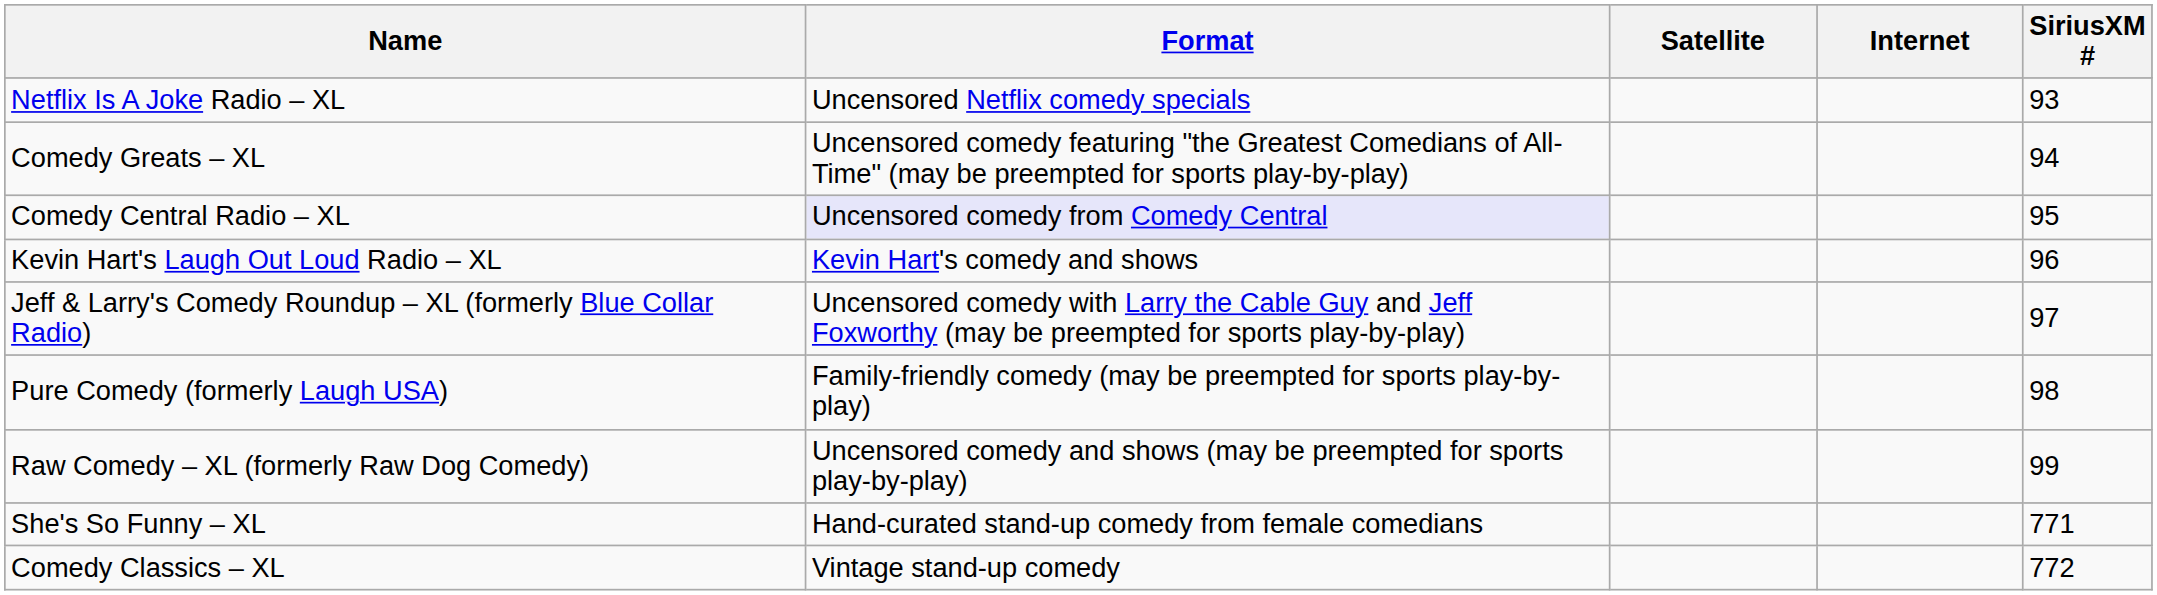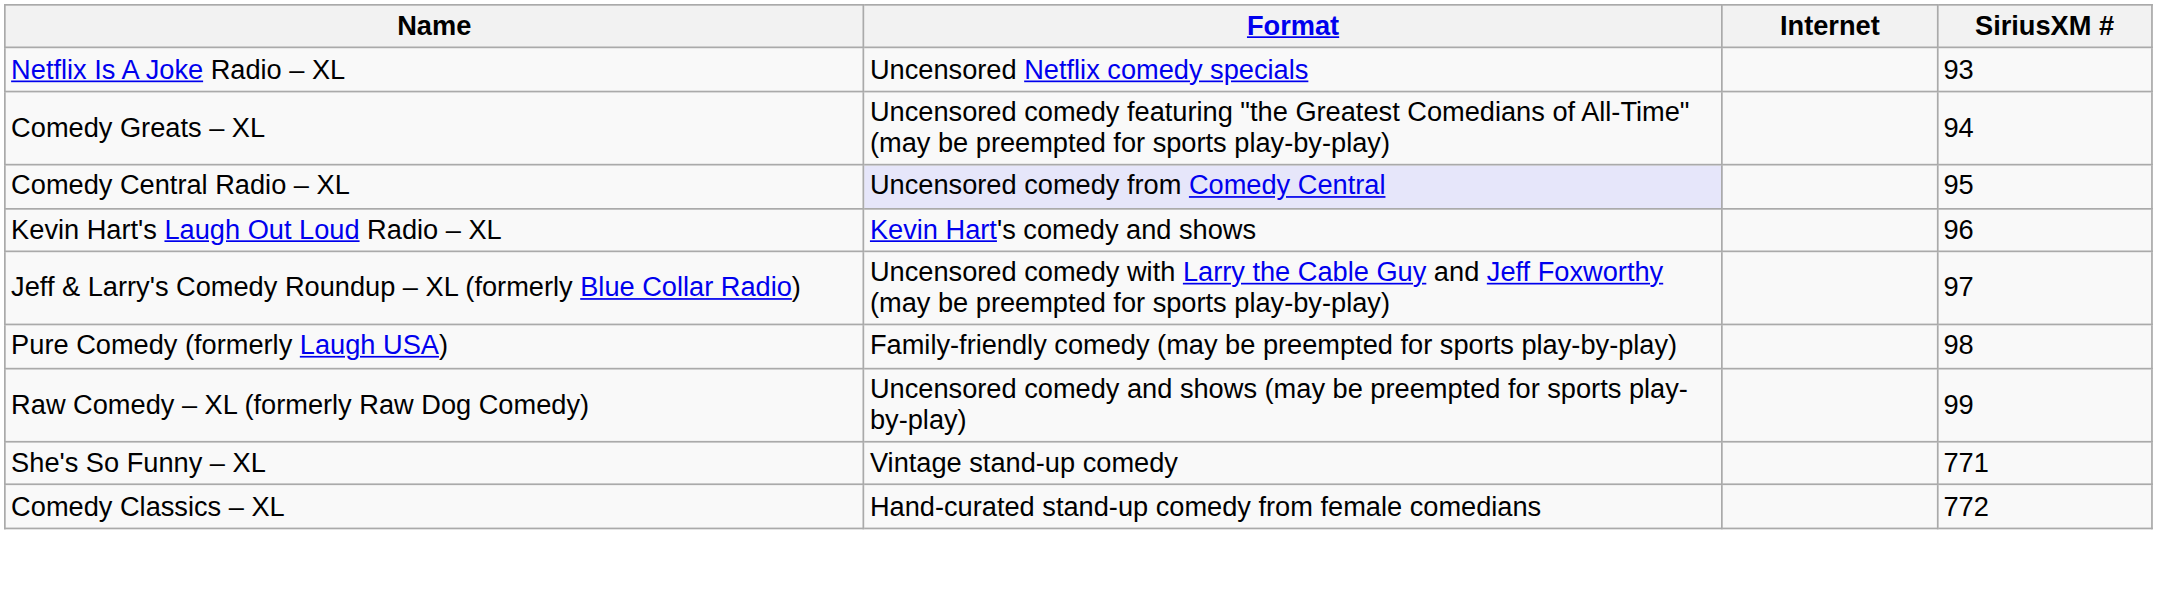- column: Satellite
She's So Funny – XL | Format: Hand-curated stand-up comedy from female comedians -> Vintage stand-up comedy
Comedy Classics – XL | Format: Vintage stand-up comedy -> Hand-curated stand-up comedy from female comedians
